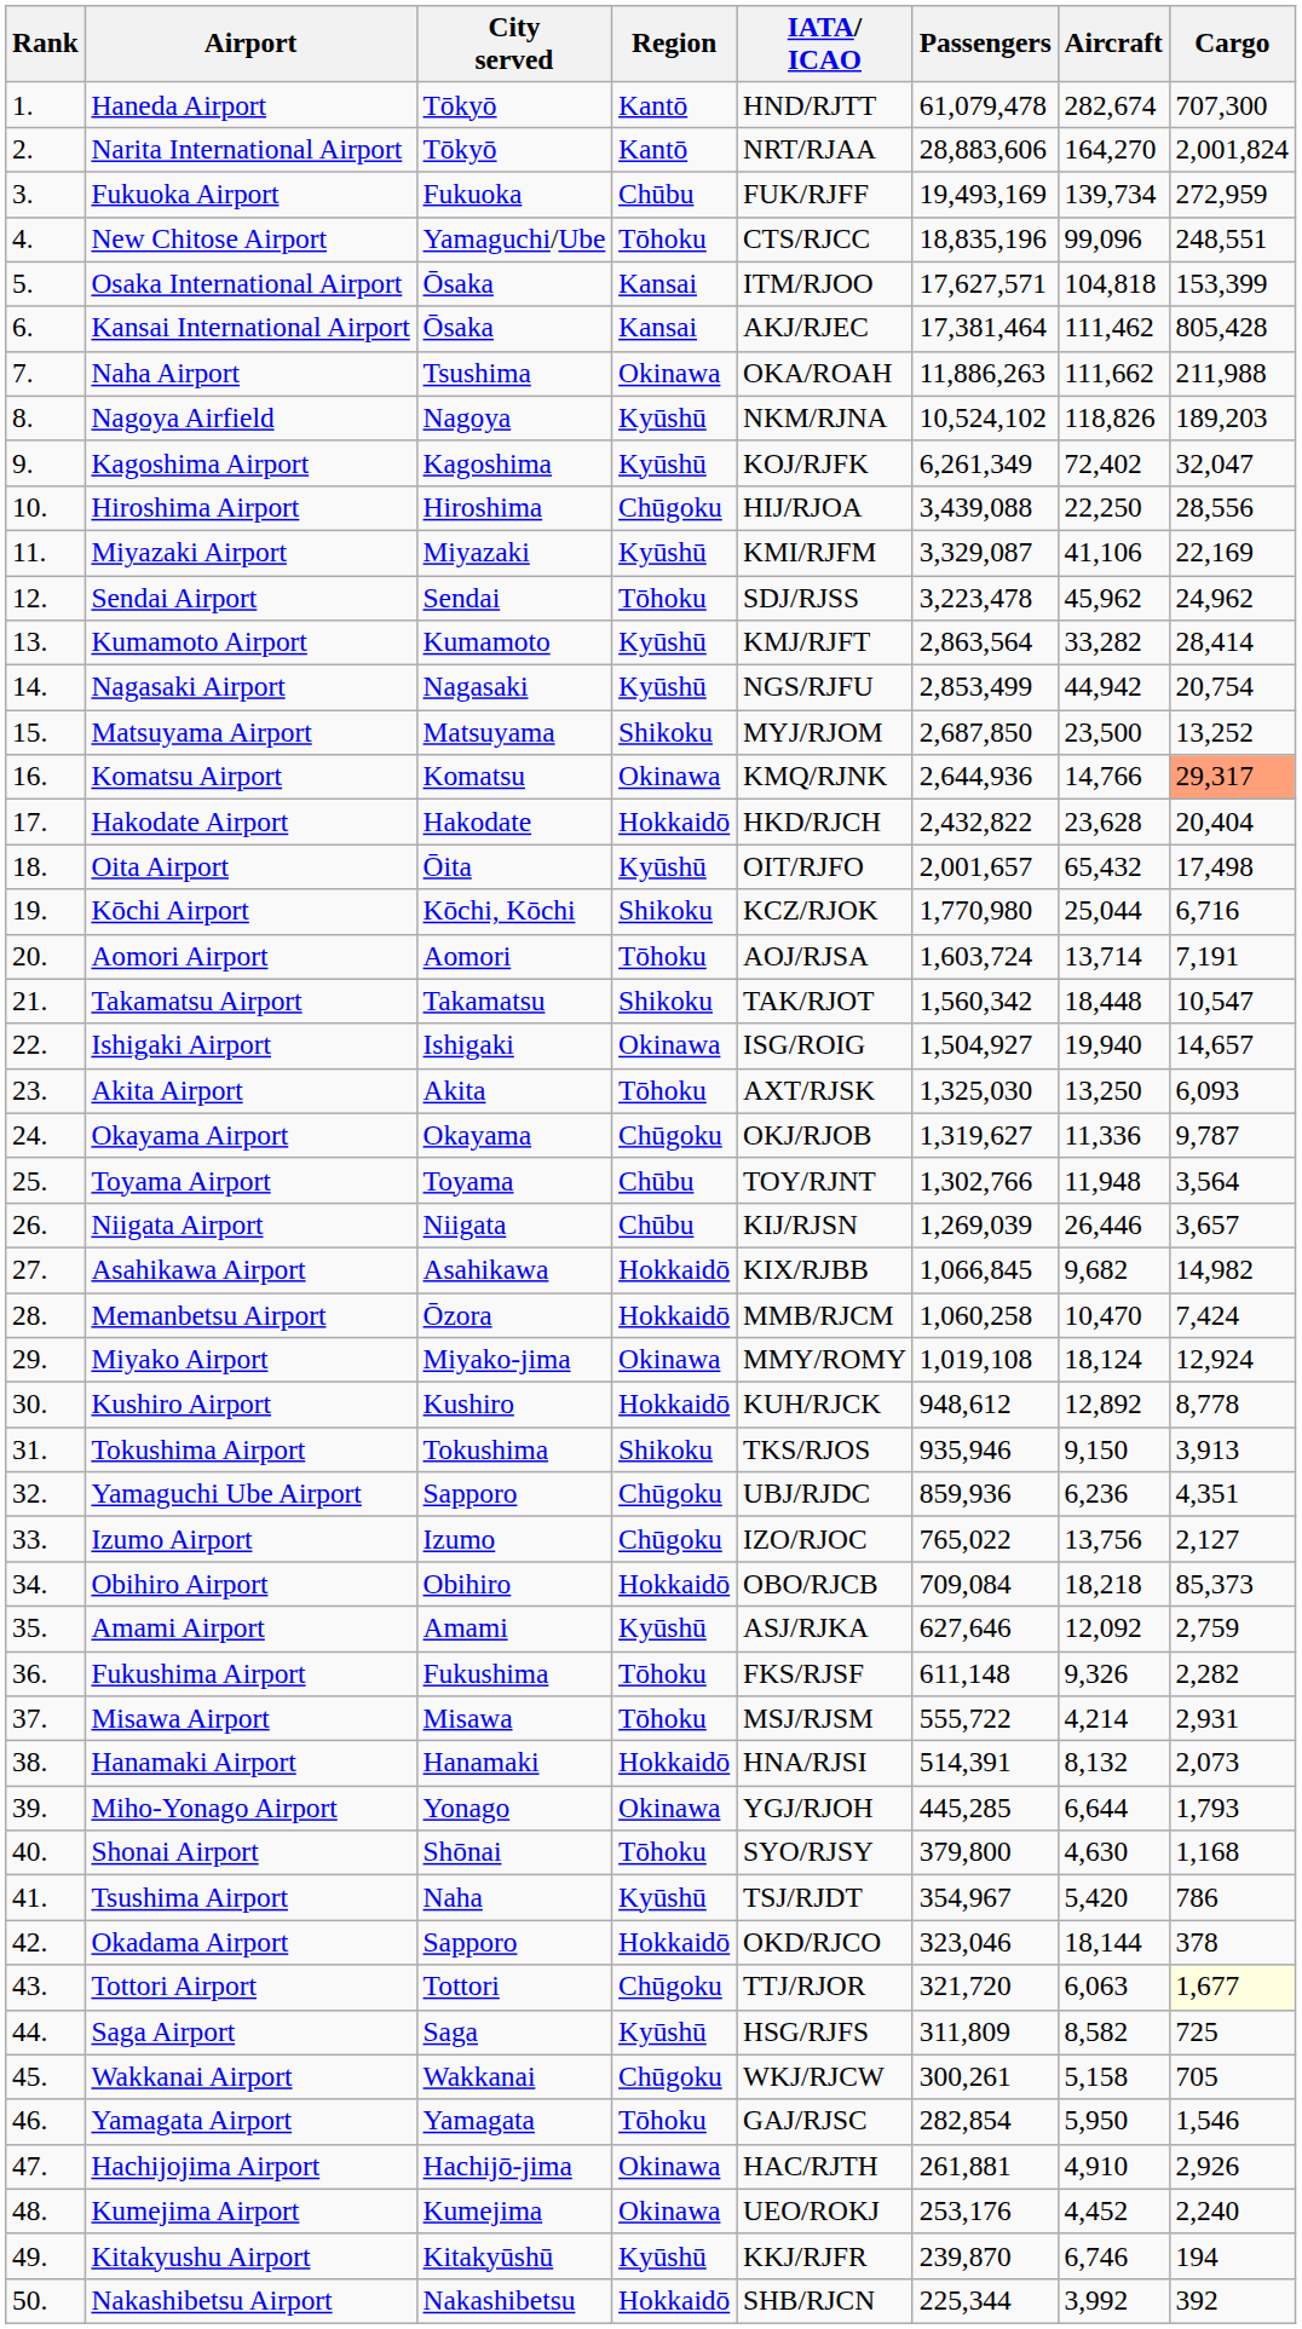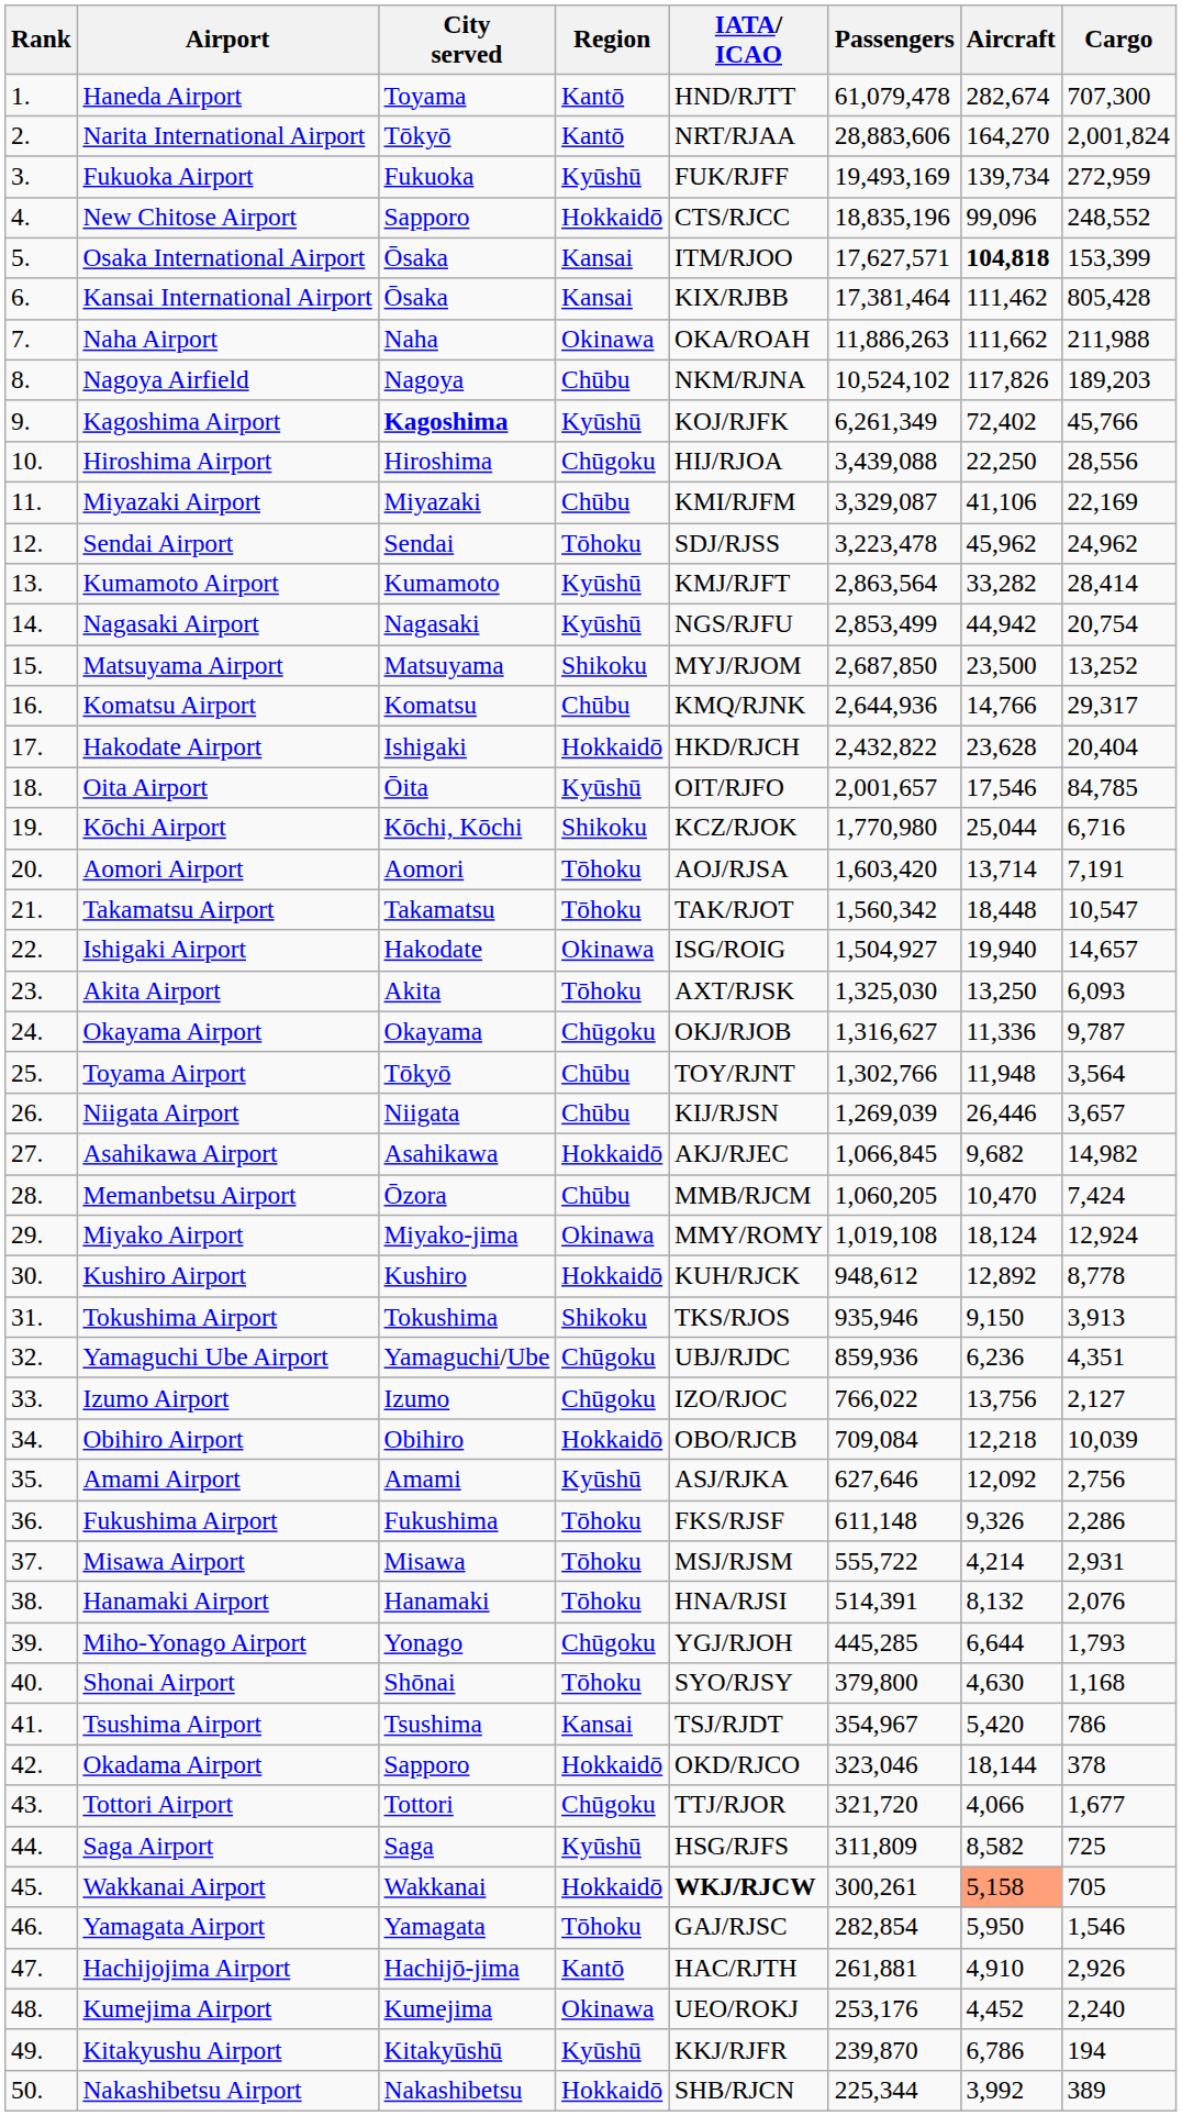Haneda Airport | City served: Tōkyō -> Toyama
Fukuoka Airport | Region: Chūbu -> Kyūshū
New Chitose Airport | City served: Yamaguchi/Ube -> Sapporo
New Chitose Airport | Region: Tōhoku -> Hokkaidō
New Chitose Airport | Cargo: 248,551 -> 248,552
Osaka International Airport | Aircraft: normal -> bold
Kansai International Airport | IATA/ ICAO: AKJ/RJEC -> KIX/RJBB
Naha Airport | City served: Tsushima -> Naha
Nagoya Airfield | Region: Kyūshū -> Chūbu
Nagoya Airfield | Aircraft: 118,826 -> 117,826
Kagoshima Airport | City served: normal -> bold
Kagoshima Airport | Cargo: 32,047 -> 45,766
Miyazaki Airport | Region: Kyūshū -> Chūbu
Komatsu Airport | Region: Okinawa -> Chūbu
Komatsu Airport | Cargo: lightsalmon background -> no background
Hakodate Airport | City served: Hakodate -> Ishigaki
Oita Airport | Aircraft: 65,432 -> 17,546
Oita Airport | Cargo: 17,498 -> 84,785
Aomori Airport | Passengers: 1,603,724 -> 1,603,420
Takamatsu Airport | Region: Shikoku -> Tōhoku
Ishigaki Airport | City served: Ishigaki -> Hakodate
Okayama Airport | Passengers: 1,319,627 -> 1,316,627
Toyama Airport | City served: Toyama -> Tōkyō
Asahikawa Airport | IATA/ ICAO: KIX/RJBB -> AKJ/RJEC
Memanbetsu Airport | Region: Hokkaidō -> Chūbu
Memanbetsu Airport | Passengers: 1,060,258 -> 1,060,205
Yamaguchi Ube Airport | City served: Sapporo -> Yamaguchi/Ube
Izumo Airport | Passengers: 765,022 -> 766,022
Obihiro Airport | Aircraft: 18,218 -> 12,218
Obihiro Airport | Cargo: 85,373 -> 10,039
Amami Airport | Cargo: 2,759 -> 2,756
Fukushima Airport | Cargo: 2,282 -> 2,286
Hanamaki Airport | Region: Hokkaidō -> Tōhoku
Hanamaki Airport | Cargo: 2,073 -> 2,076
Miho-Yonago Airport | Region: Okinawa -> Chūgoku
Tsushima Airport | City served: Naha -> Tsushima
Tsushima Airport | Region: Kyūshū -> Kansai
Tottori Airport | Aircraft: 6,063 -> 4,066
Tottori Airport | Cargo: lightyellow background -> no background
Wakkanai Airport | Region: Chūgoku -> Hokkaidō
Wakkanai Airport | IATA/ ICAO: normal -> bold
Wakkanai Airport | Aircraft: no background -> lightsalmon background
Hachijojima Airport | Region: Okinawa -> Kantō
Kitakyushu Airport | Aircraft: 6,746 -> 6,786
Nakashibetsu Airport | Cargo: 392 -> 389
